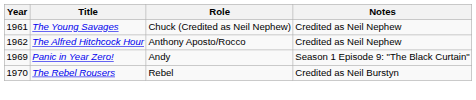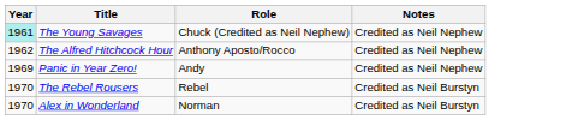The Young Savages | Year: no background -> paleturquoise background
Panic in Year Zero! | Notes: Season 1 Episode 9: "The Black Curtain" -> Credited as Neil Nephew
+ row: 1970 | Alex in Wonderland | Norman | Credited as Neil Burstyn
